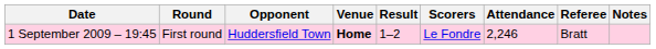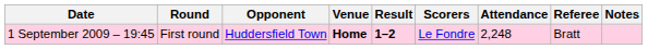1 September 2009 – 19:45 | Result: normal -> bold
1 September 2009 – 19:45 | Attendance: 2,246 -> 2,248
